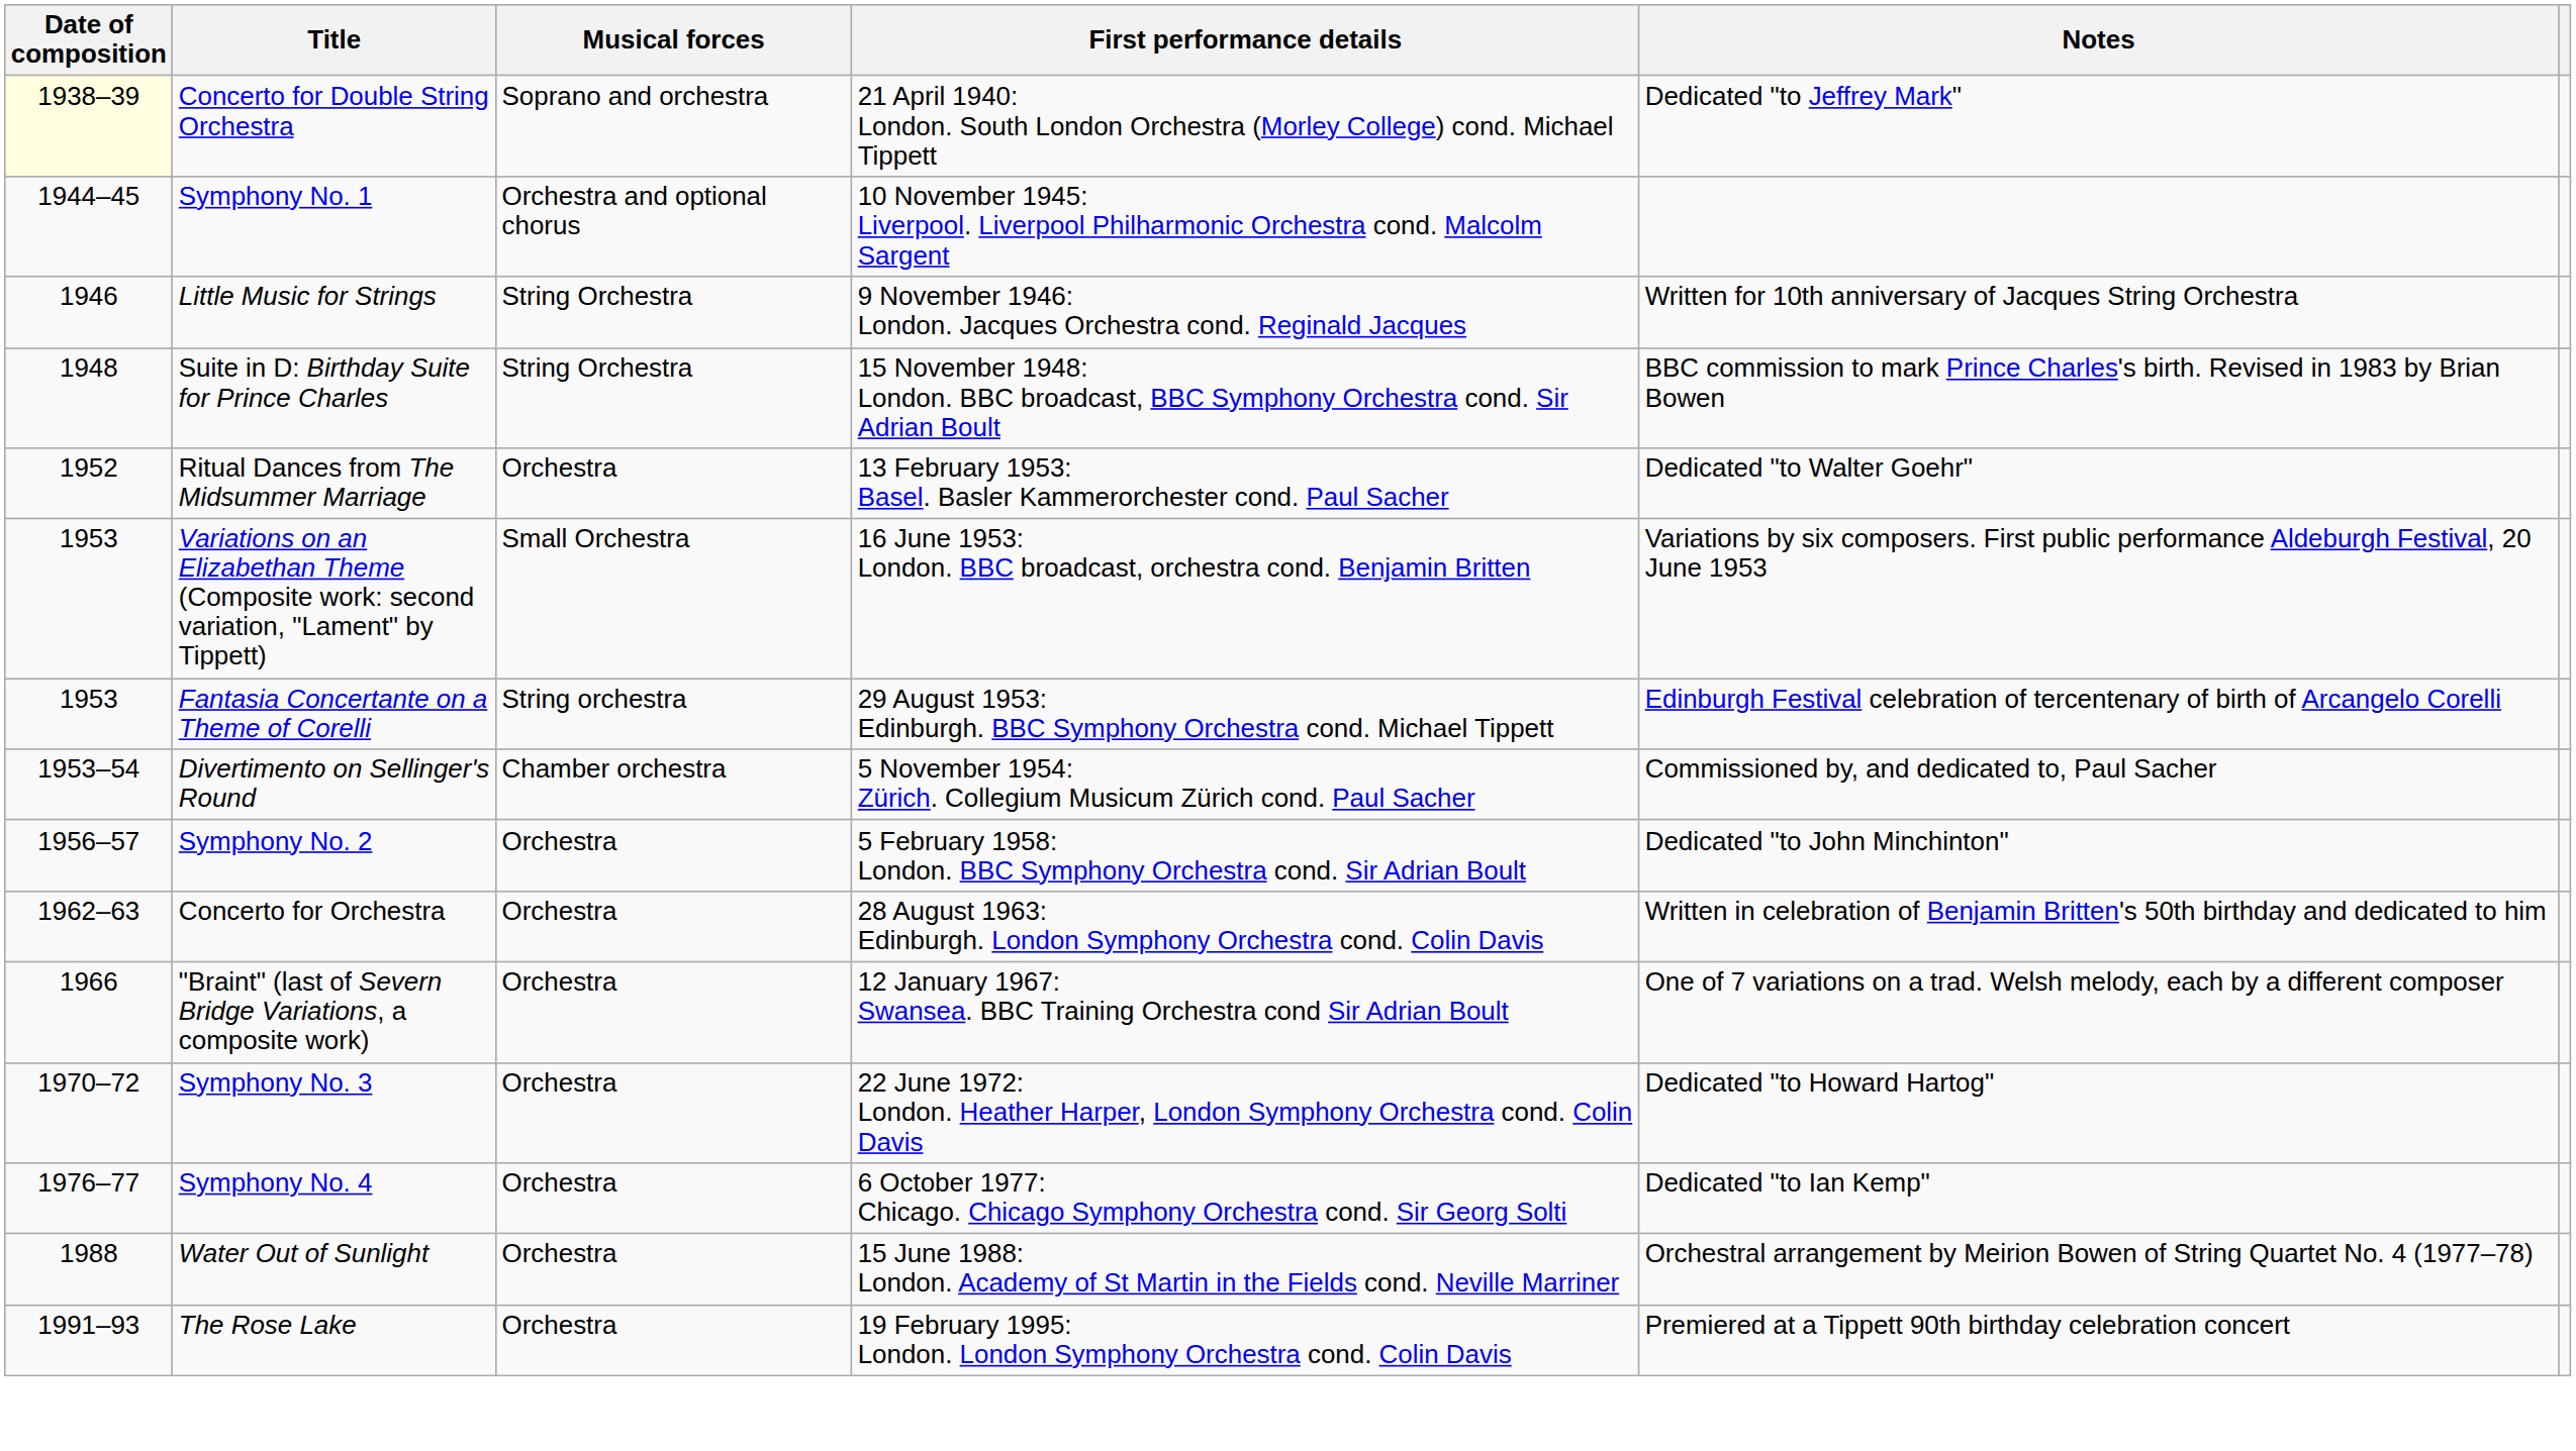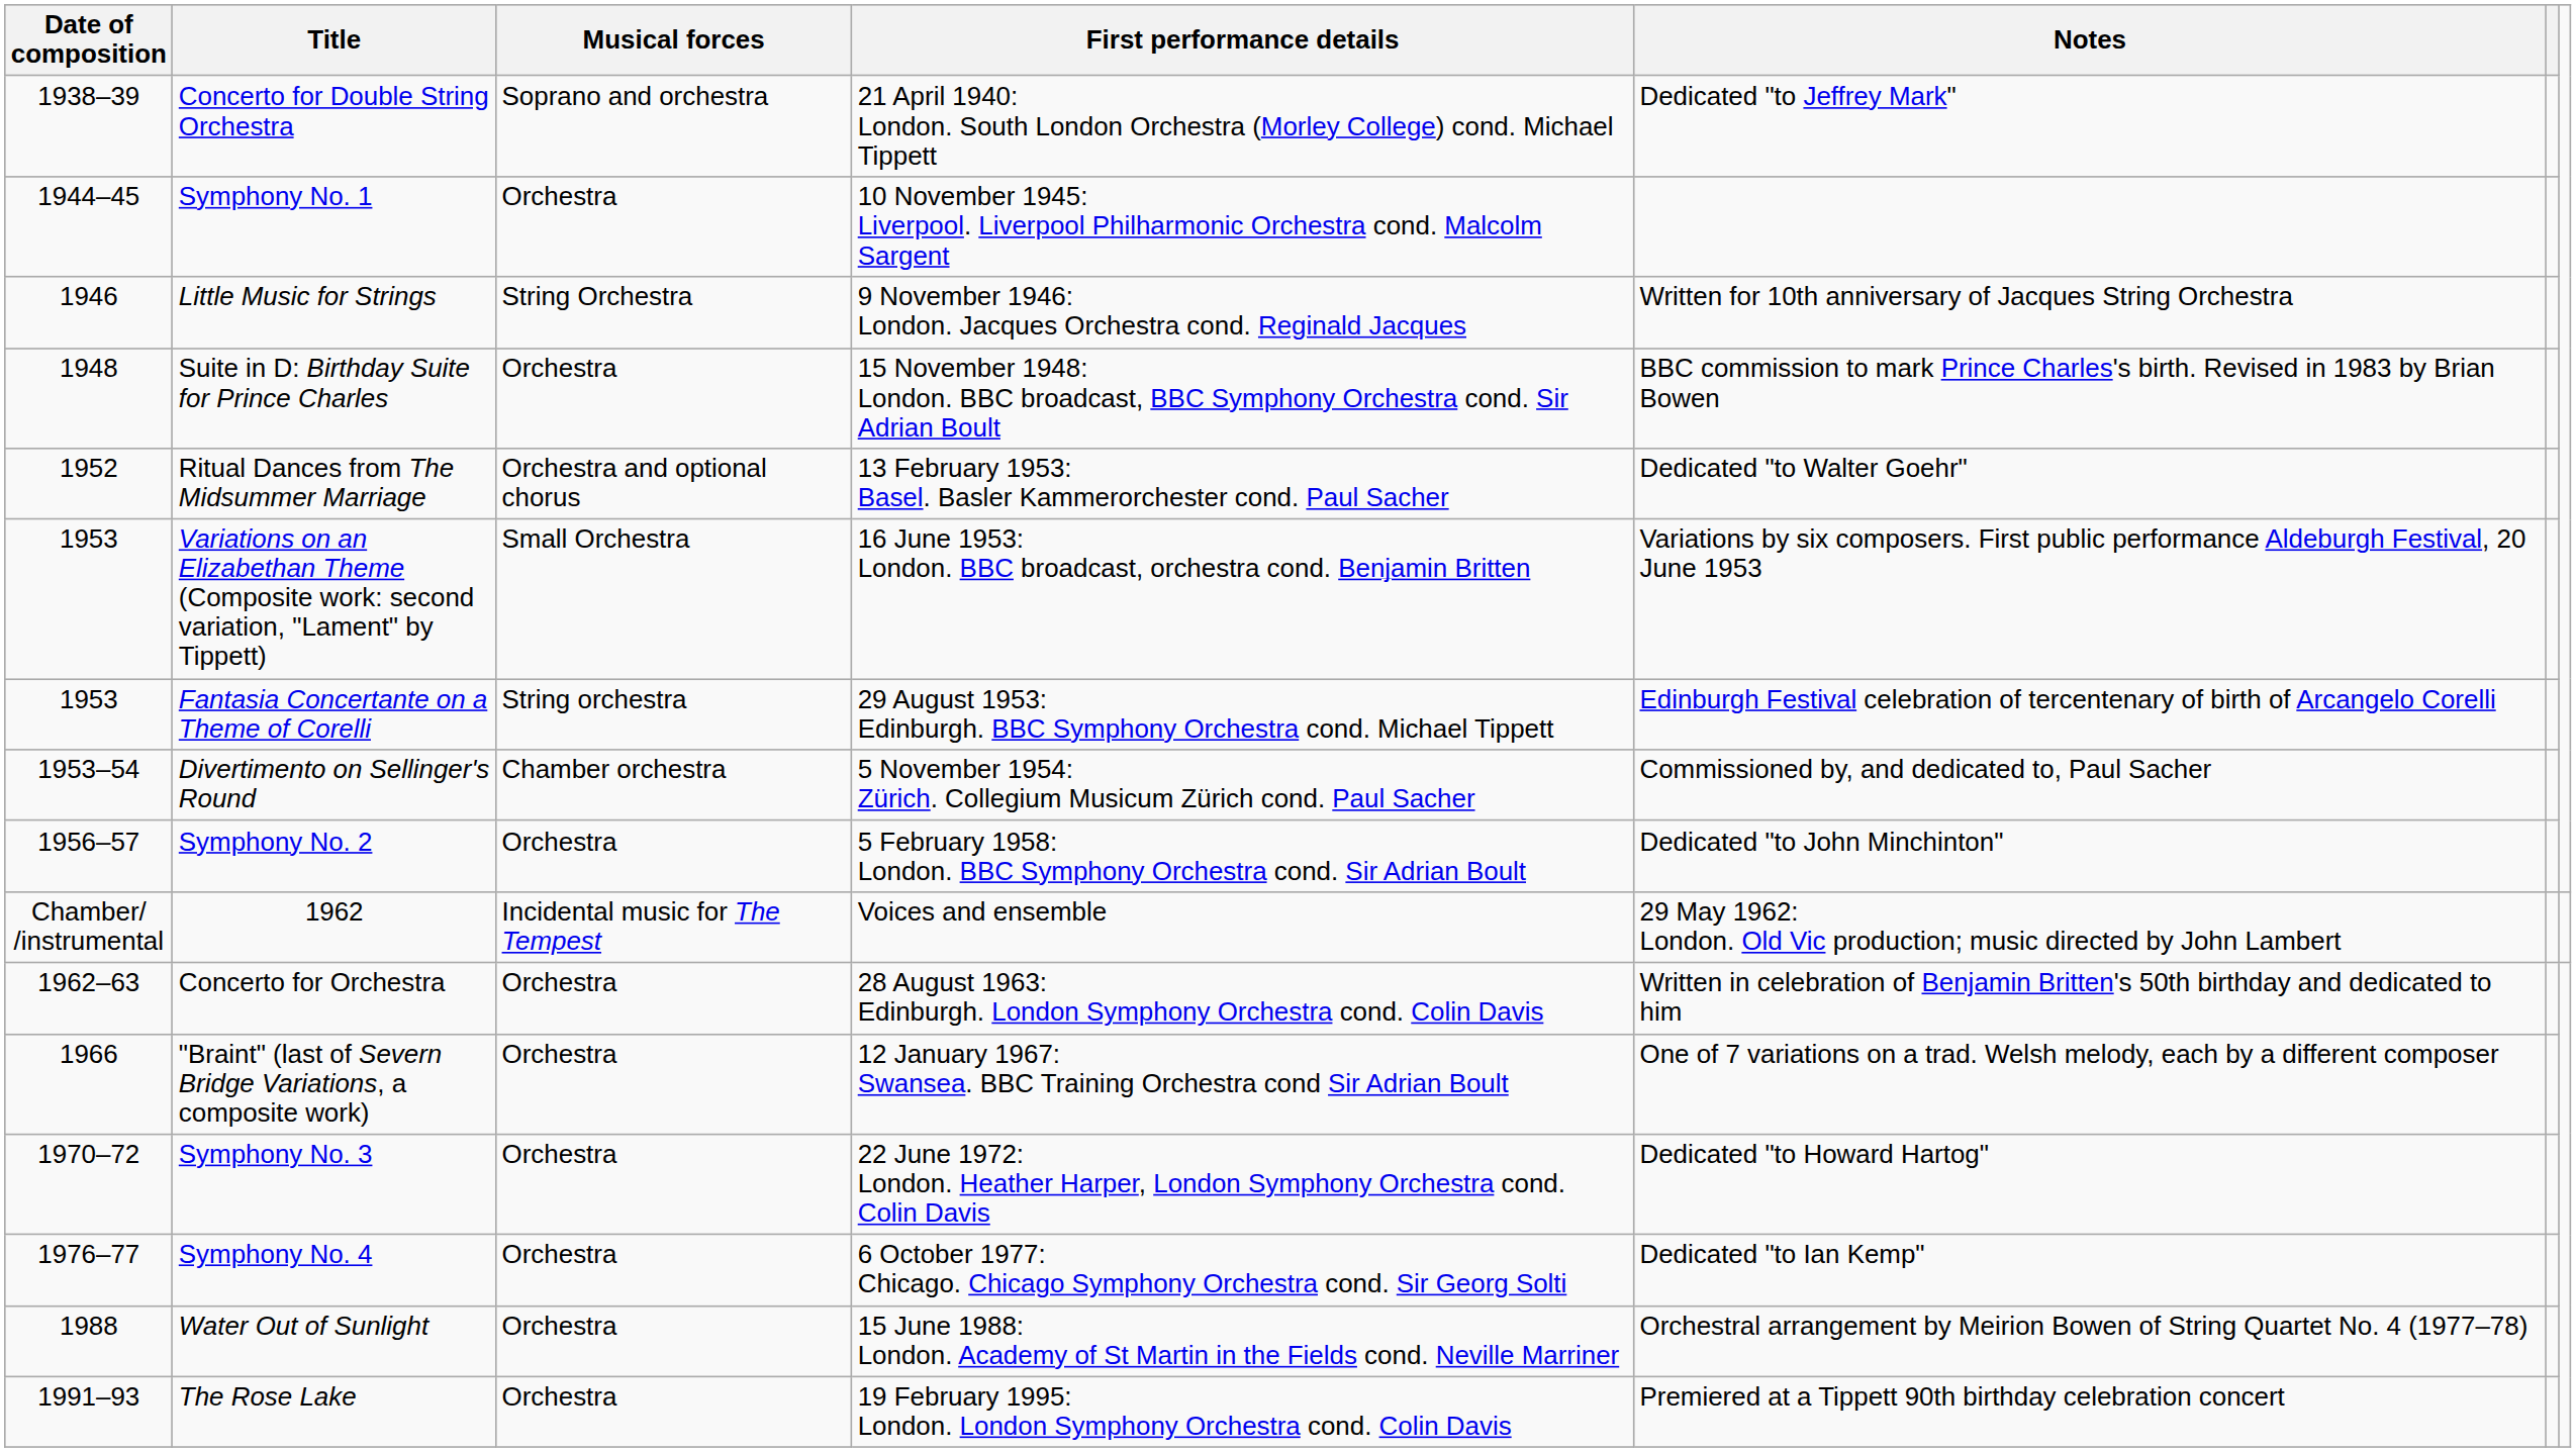Concerto for Double String Orchestra | Date of composition: lightyellow background -> no background
Symphony No. 1 | Musical forces: Orchestra and optional chorus -> Orchestra
Suite in D: Birthday Suite for Prince Charles | Musical forces: String Orchestra -> Orchestra
Ritual Dances from The Midsummer Marriage | Musical forces: Orchestra -> Orchestra and optional chorus
+ row: Chamber/ /instrumental | 1962 | Incidental music for The Tempest | Voices and ensemble | 29 May 1962: London. Old Vic production; music directed by John Lambert
